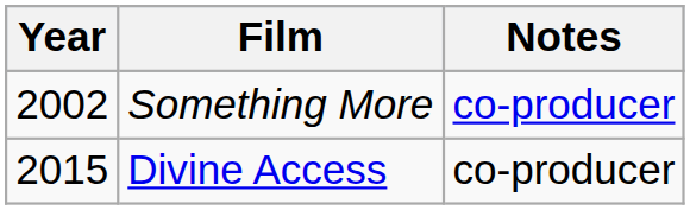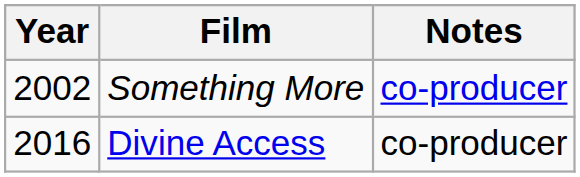Divine Access | Year: 2015 -> 2016
